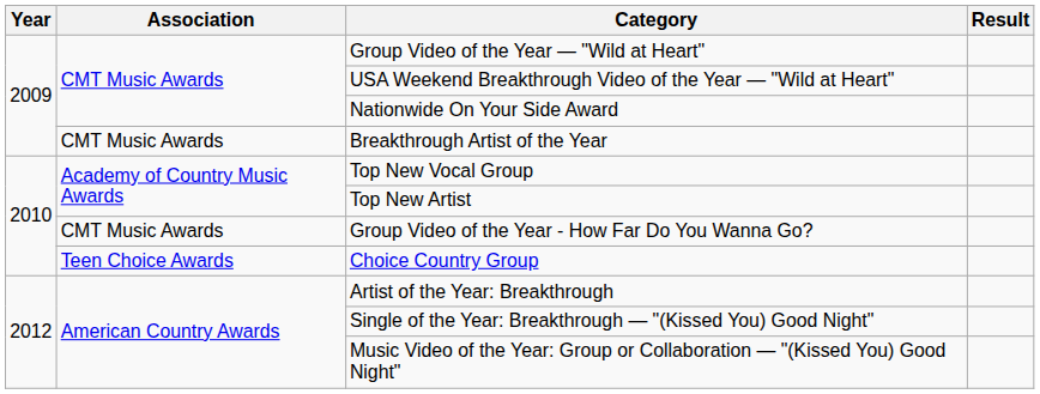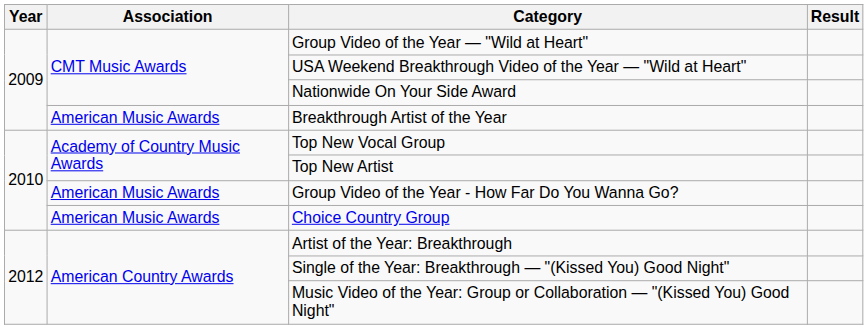Breakthrough Artist of the Year | Association: CMT Music Awards -> American Music Awards
Group Video of the Year - How Far Do You Wanna Go? | Association: CMT Music Awards -> American Music Awards
Choice Country Group | Association: Teen Choice Awards -> American Music Awards
